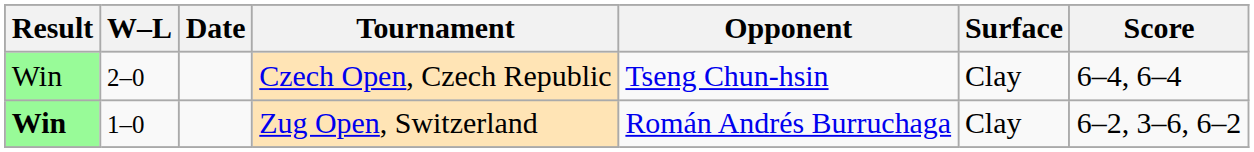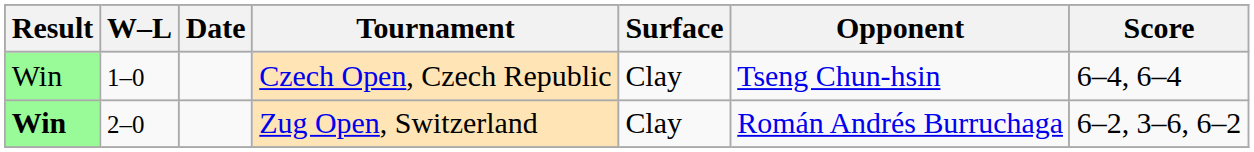columns swapped: Surface <-> Opponent
Czech Open, Czech Republic | W–L: 2–0 -> 1–0
Zug Open, Switzerland | W–L: 1–0 -> 2–0
